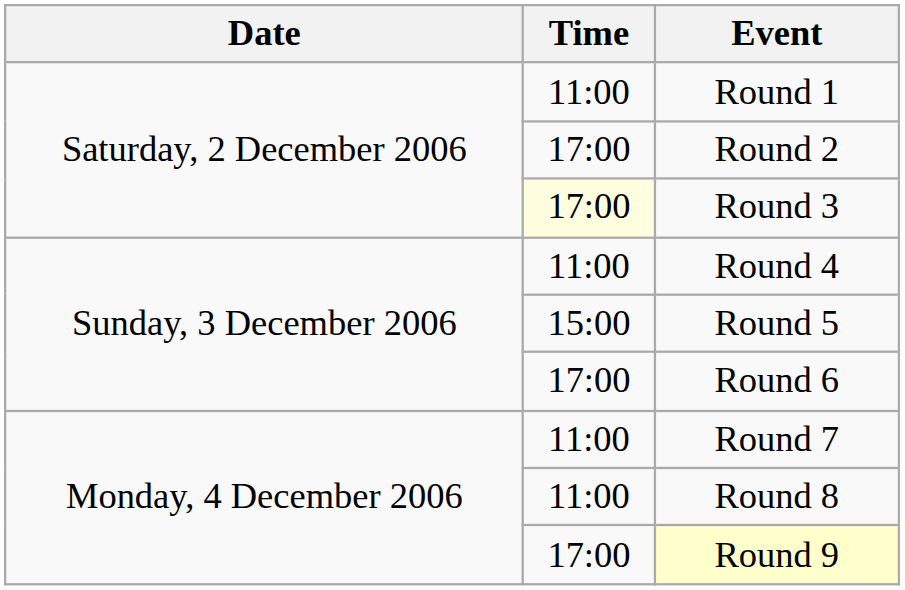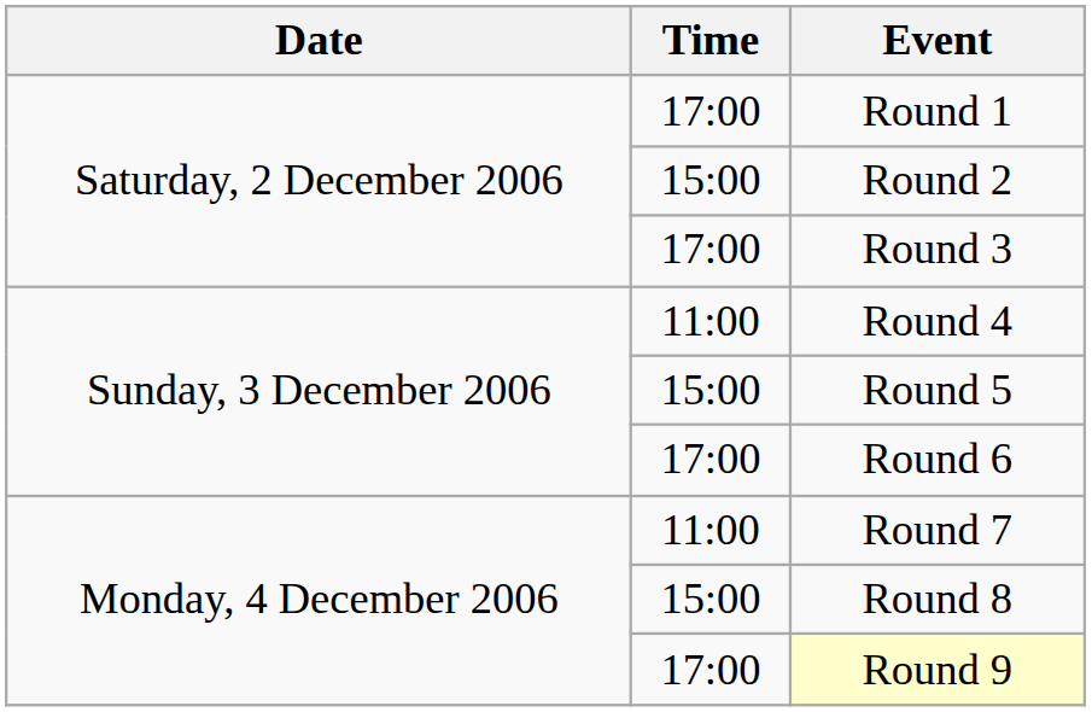Round 1 | Time: 11:00 -> 17:00
Round 2 | Time: 17:00 -> 15:00
Round 3 | Time: lightyellow background -> no background
Round 8 | Time: 11:00 -> 15:00
